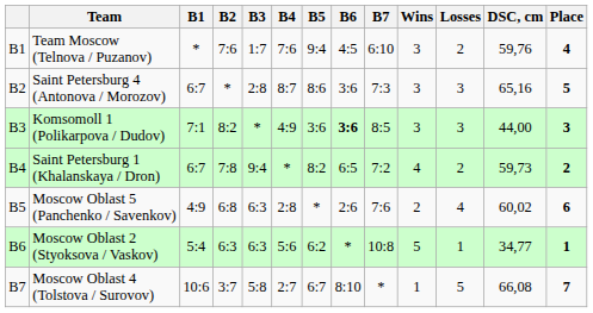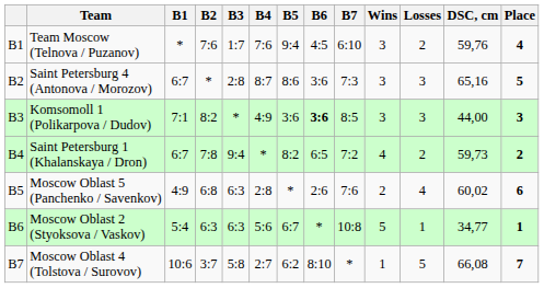Moscow Oblast 2 (Styoksova / Vaskov) | B5: 6:2 -> 6:7
Moscow Oblast 4 (Tolstova / Surovov) | B5: 6:7 -> 6:2
